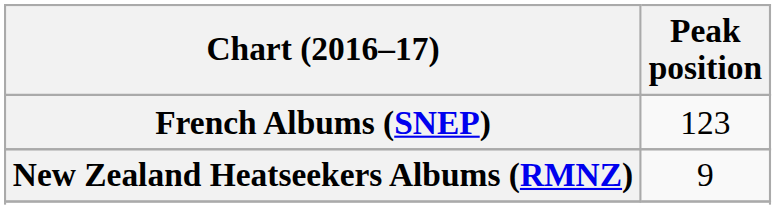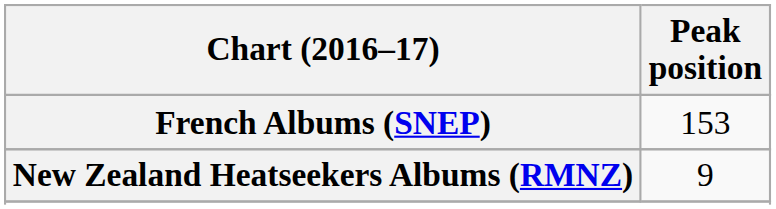French Albums (SNEP) | Peak position: 123 -> 153
